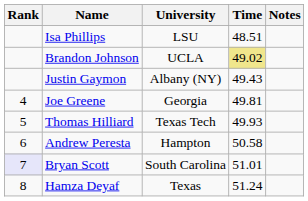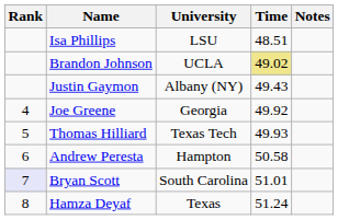Joe Greene | Time: 49.81 -> 49.92
